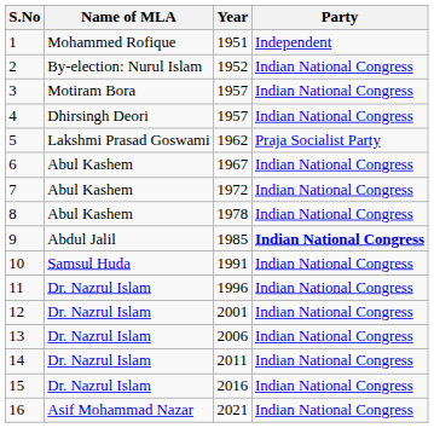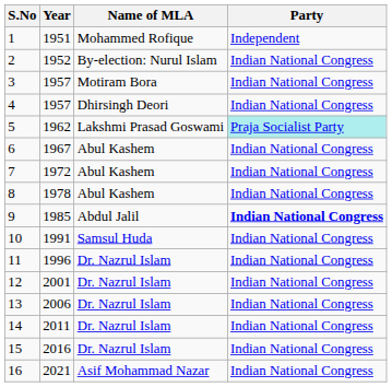columns swapped: Year <-> Name of MLA
5 | Party: no background -> paleturquoise background
